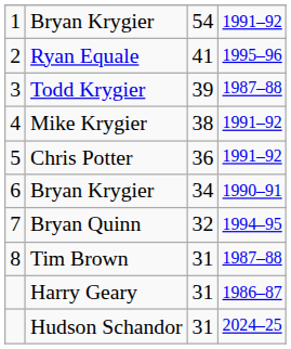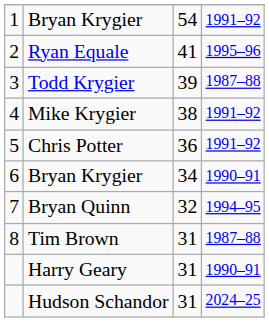Harry Geary | column 4: 1986–87 -> 1990–91
